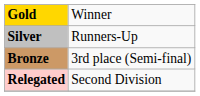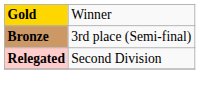- row: Silver | Runners-Up
